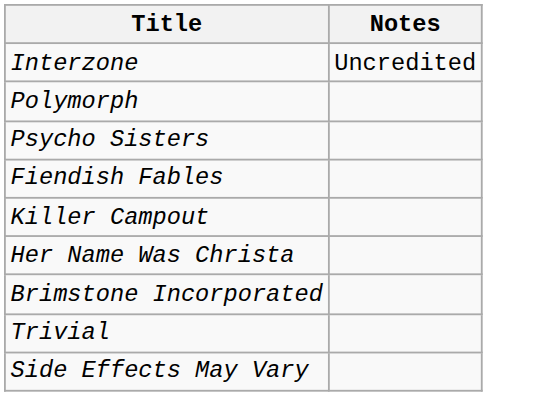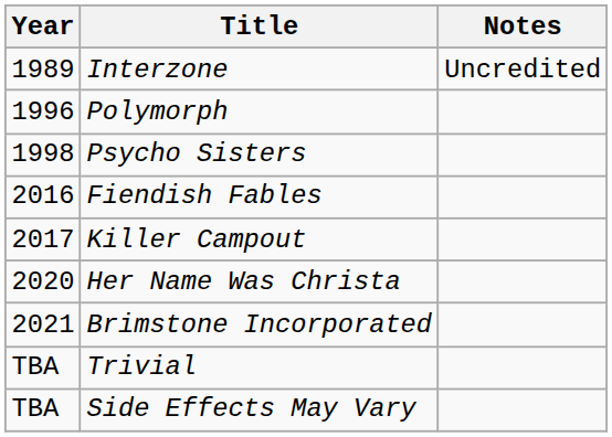+ column: Year | 1989 | 1996 | 1998 | 2016 | 2017 | 2020 | 2021 | TBA | TBA
